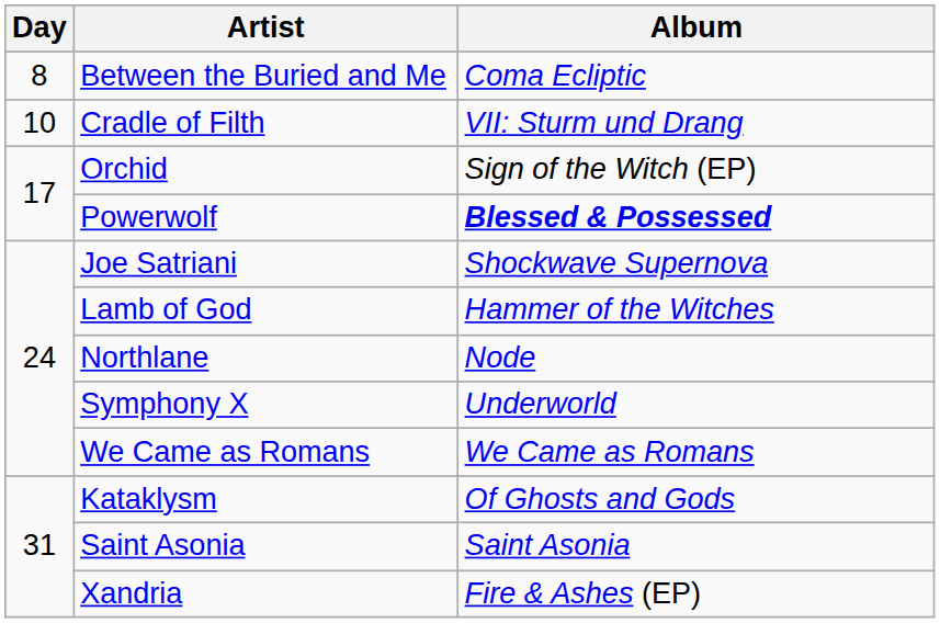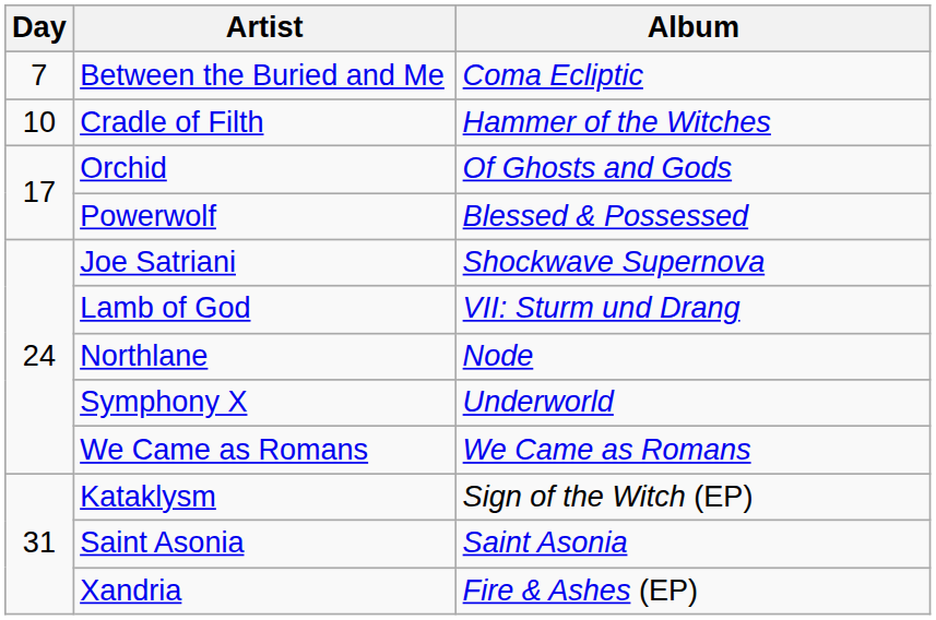Between the Buried and Me | Day: 8 -> 7
Cradle of Filth | Album: VII: Sturm und Drang -> Hammer of the Witches
Orchid | Album: Sign of the Witch (EP) -> Of Ghosts and Gods
Powerwolf | Album: bold -> normal
Lamb of God | Album: Hammer of the Witches -> VII: Sturm und Drang
Kataklysm | Album: Of Ghosts and Gods -> Sign of the Witch (EP)
